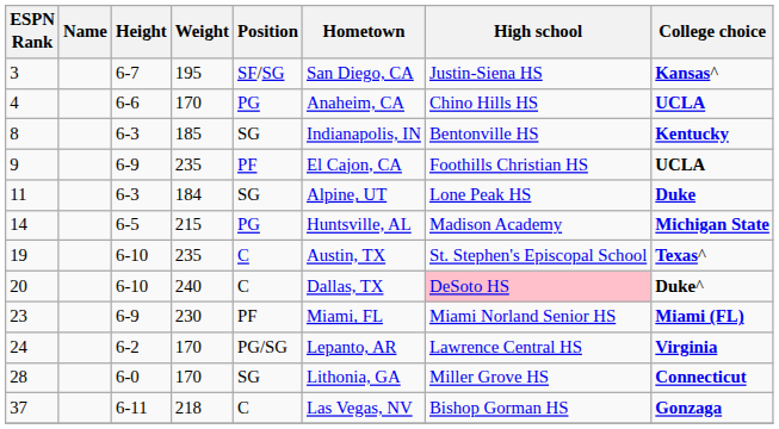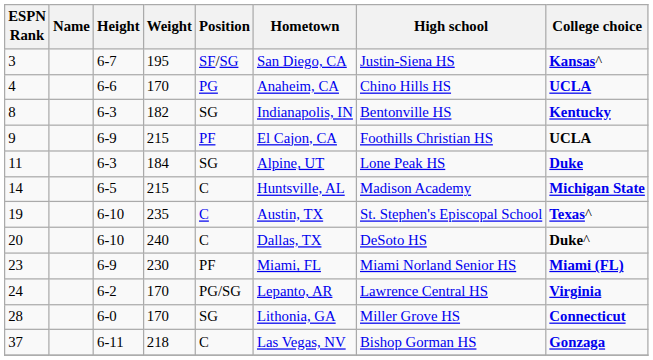8 | Weight: 185 -> 182
9 | Weight: 235 -> 215
14 | Position: PG -> C
20 | High school: pink background -> no background
